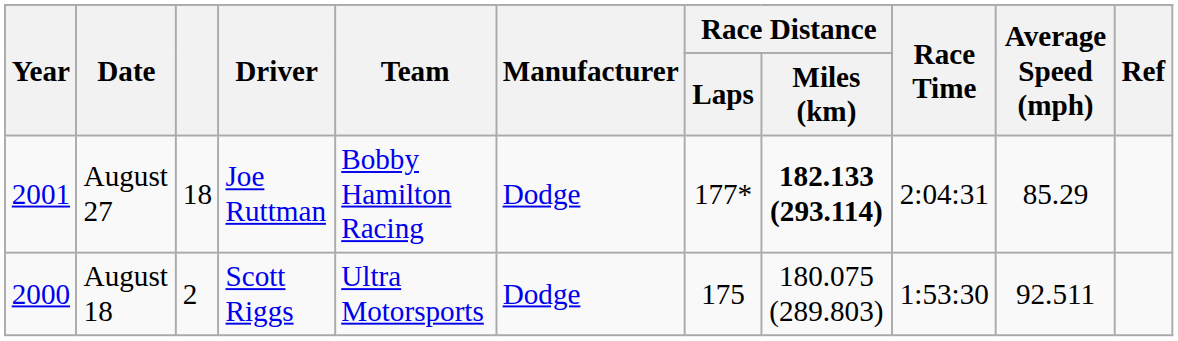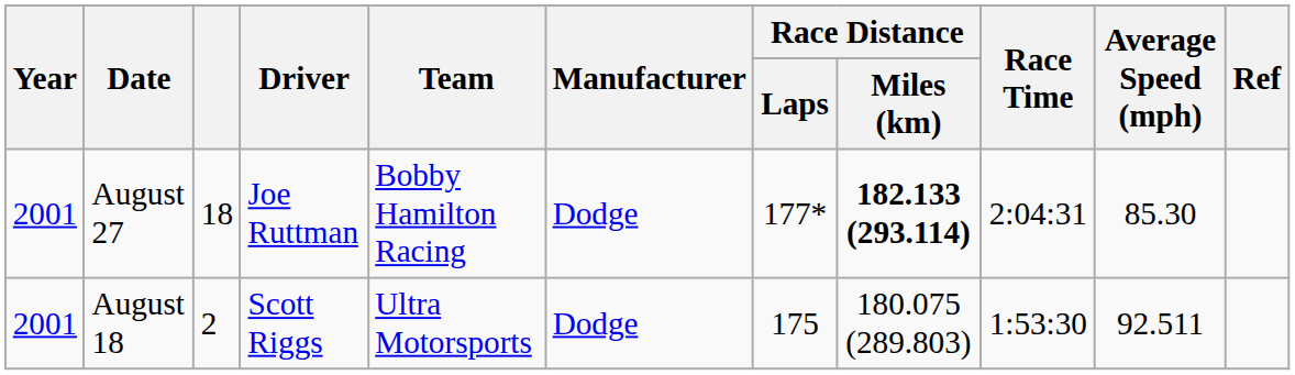August 27 | Average Speed (mph): 85.29 -> 85.30
August 18 | Year: 2000 -> 2001
